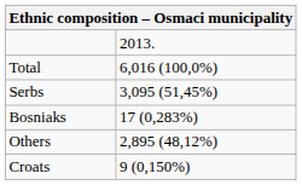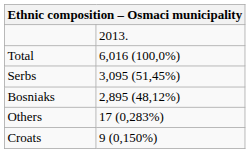Bosniaks | column 2: 17 (0,283%) -> 2,895 (48,12%)
Others | column 2: 2,895 (48,12%) -> 17 (0,283%)
